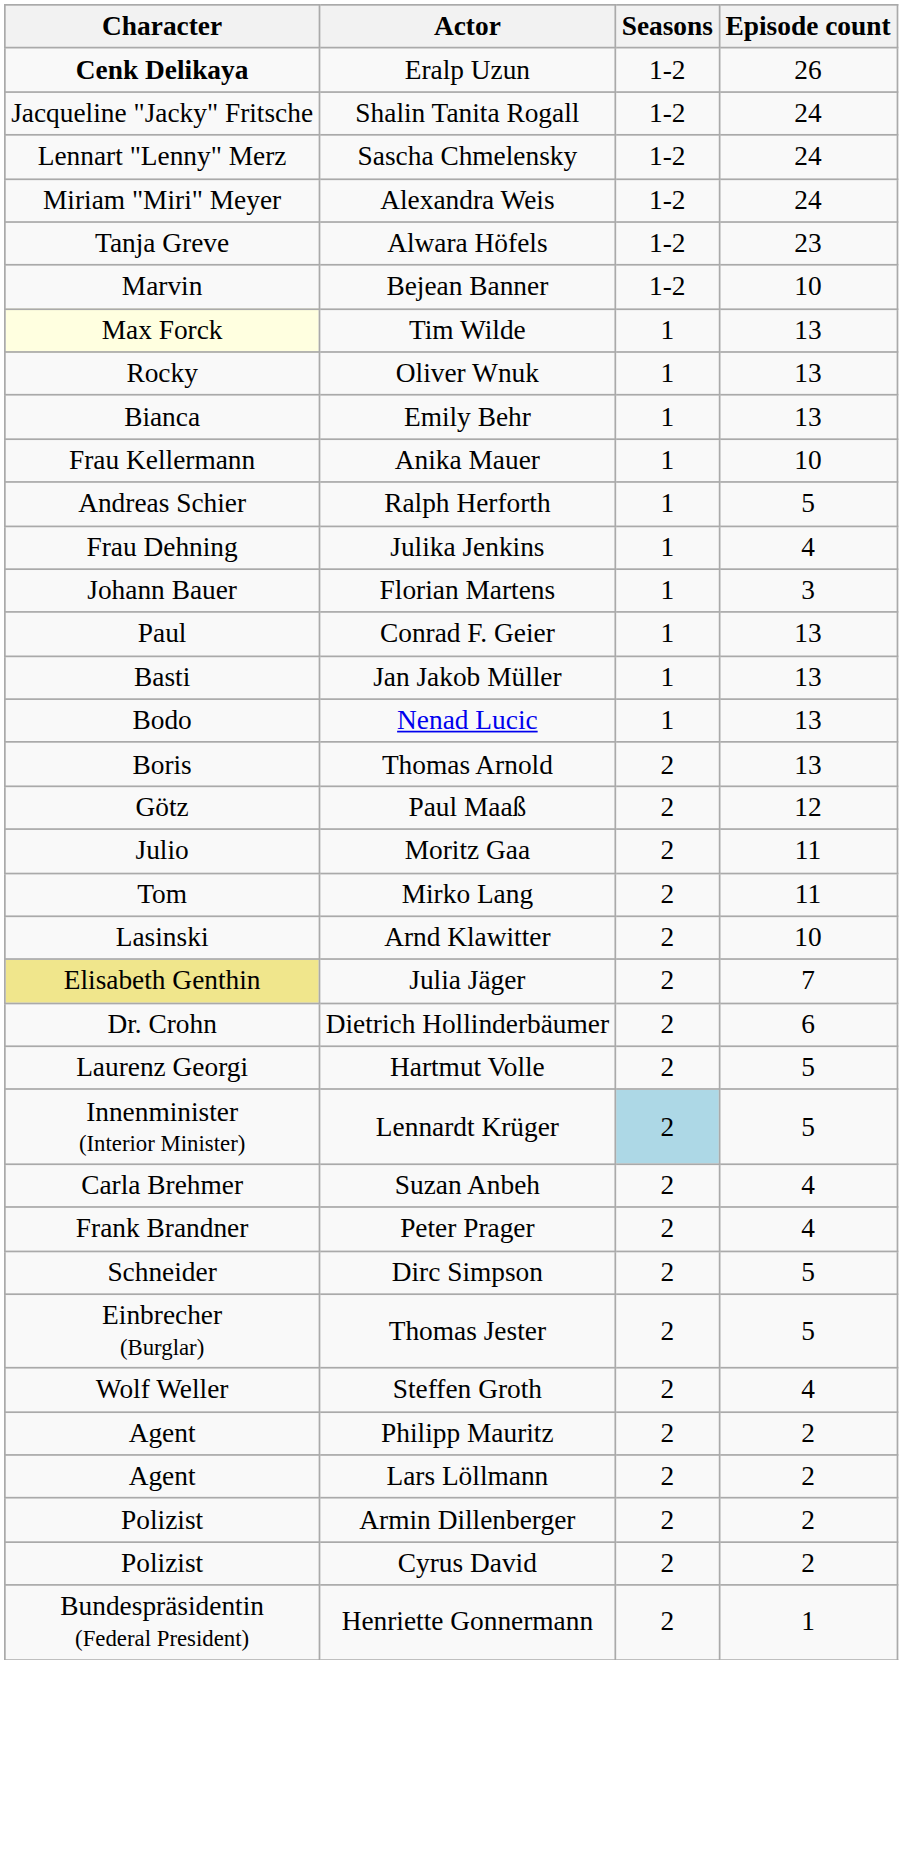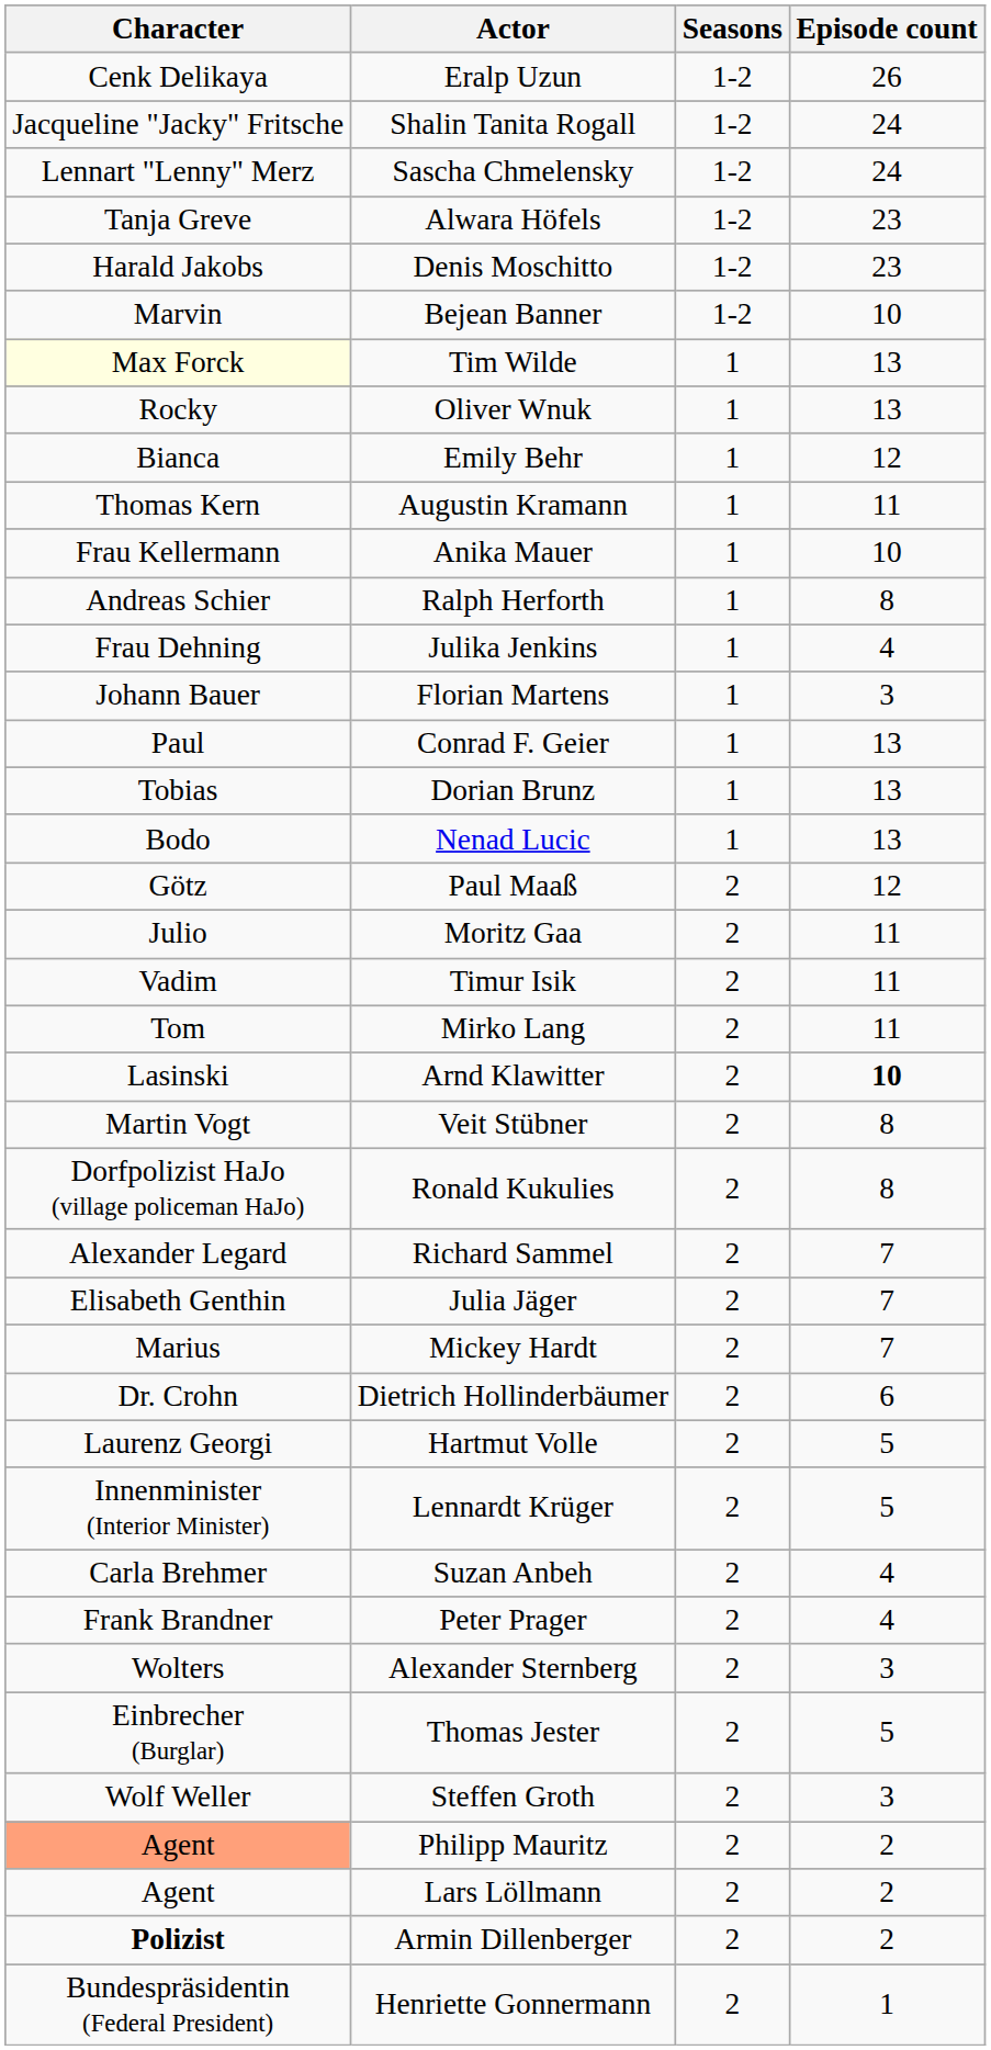Eralp Uzun | Character: bold -> normal
- row: Miriam "Miri" Meyer | Alexandra Weis | 1-2 | 24
+ row: Harald Jakobs | Denis Moschitto | 1-2 | 23
Emily Behr | Episode count: 13 -> 12
+ row: Thomas Kern | Augustin Kramann | 1 | 11
Ralph Herforth | Episode count: 5 -> 8
- row: Basti | Jan Jakob Müller | 1 | 13
+ row: Tobias | Dorian Brunz | 1 | 13
- row: Boris | Thomas Arnold | 2 | 13
+ row: Vadim | Timur Isik | 2 | 11
Arnd Klawitter | Episode count: normal -> bold
+ row: Martin Vogt | Veit Stübner | 2 | 8
+ row: Dorfpolizist HaJo (village policeman HaJo) | Ronald Kukulies | 2 | 8
+ row: Alexander Legard | Richard Sammel | 2 | 7
Julia Jäger | Character: khaki background -> no background
+ row: Marius | Mickey Hardt | 2 | 7
Lennardt Krüger | Seasons: lightblue background -> no background
- row: Schneider | Dirc Simpson | 2 | 5
+ row: Wolters | Alexander Sternberg | 2 | 3
Steffen Groth | Episode count: 4 -> 3
Philipp Mauritz | Character: no background -> lightsalmon background
Armin Dillenberger | Character: normal -> bold
- row: Polizist | Cyrus David | 2 | 2
